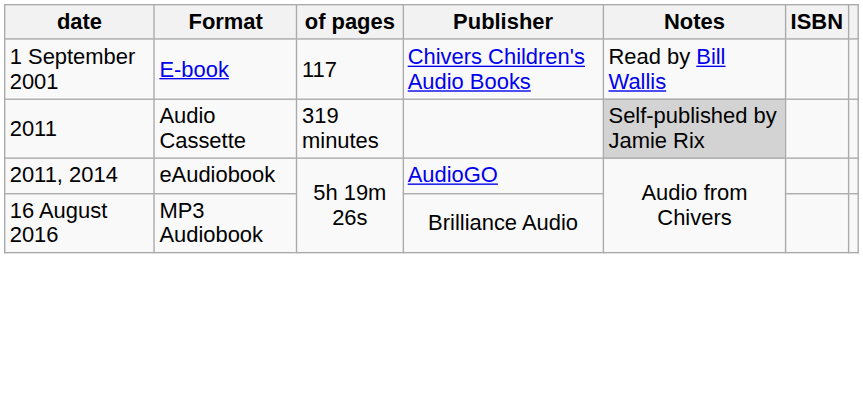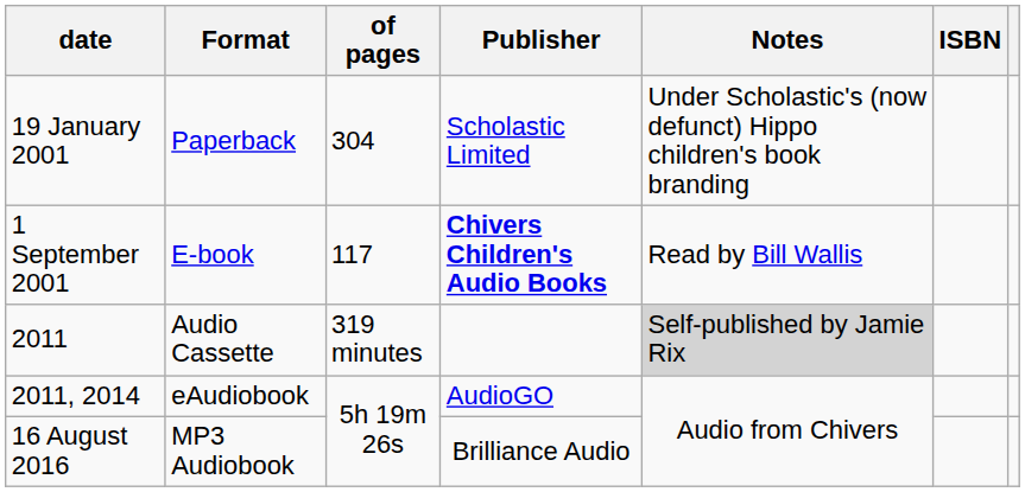+ row: 19 January 2001 | Paperback | 304 | Scholastic Limited | Under Scholastic's (now defunct) Hippo children's book branding
1 September 2001 | Publisher: normal -> bold
